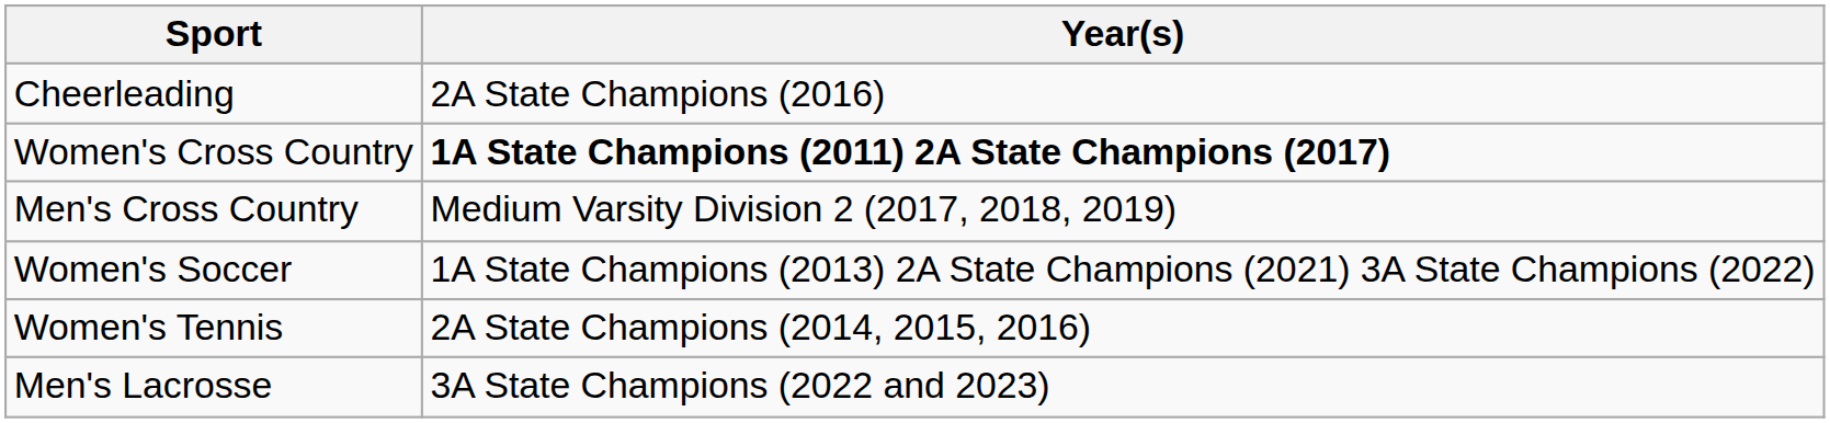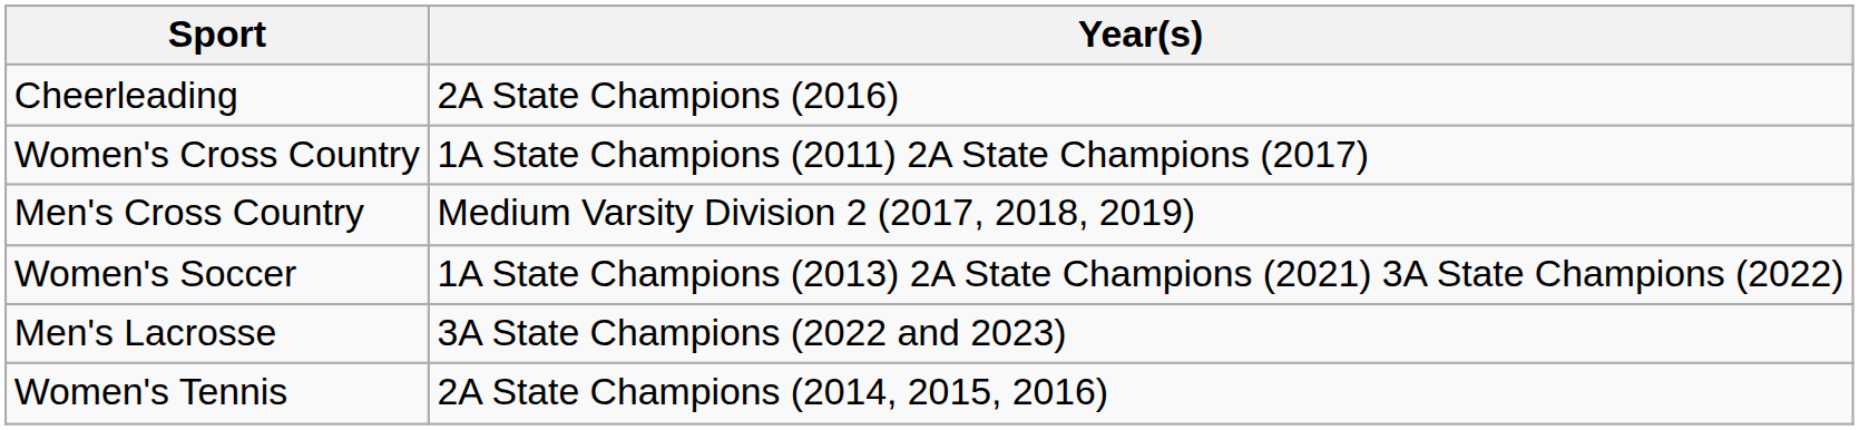Women's Cross Country | Year(s): bold -> normal
rows swapped: Men's Lacrosse <-> Women's Tennis
